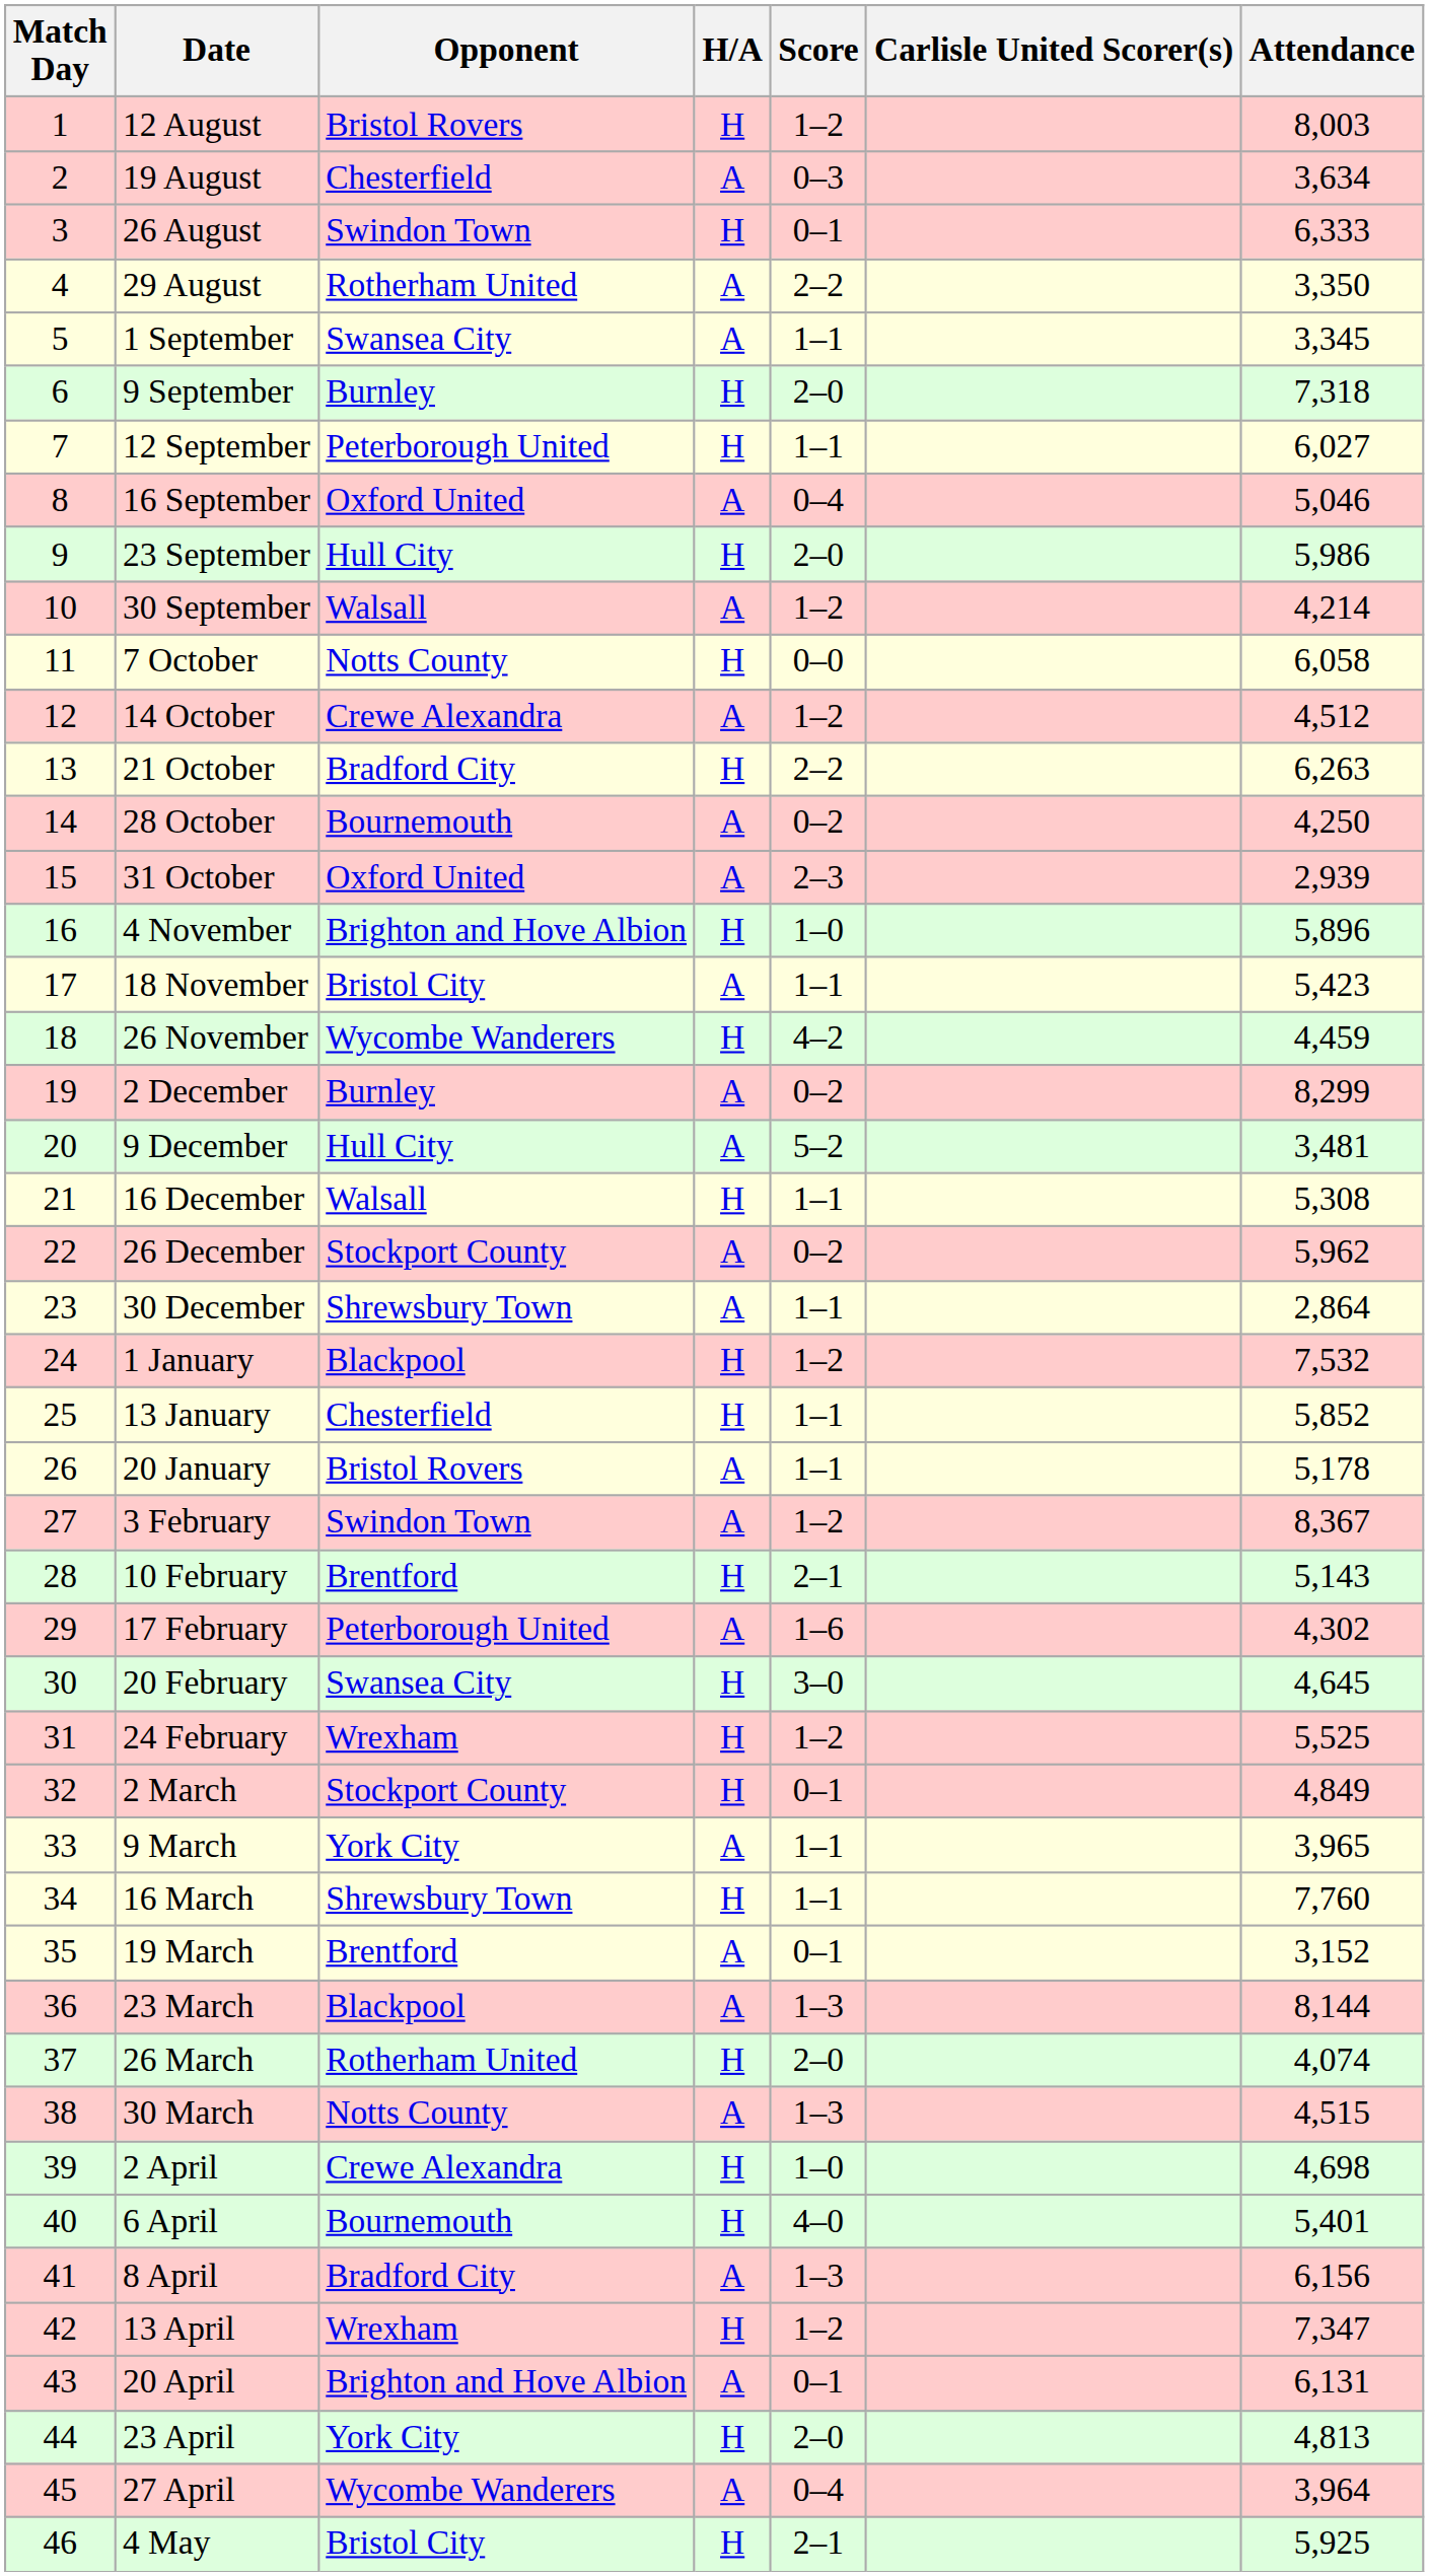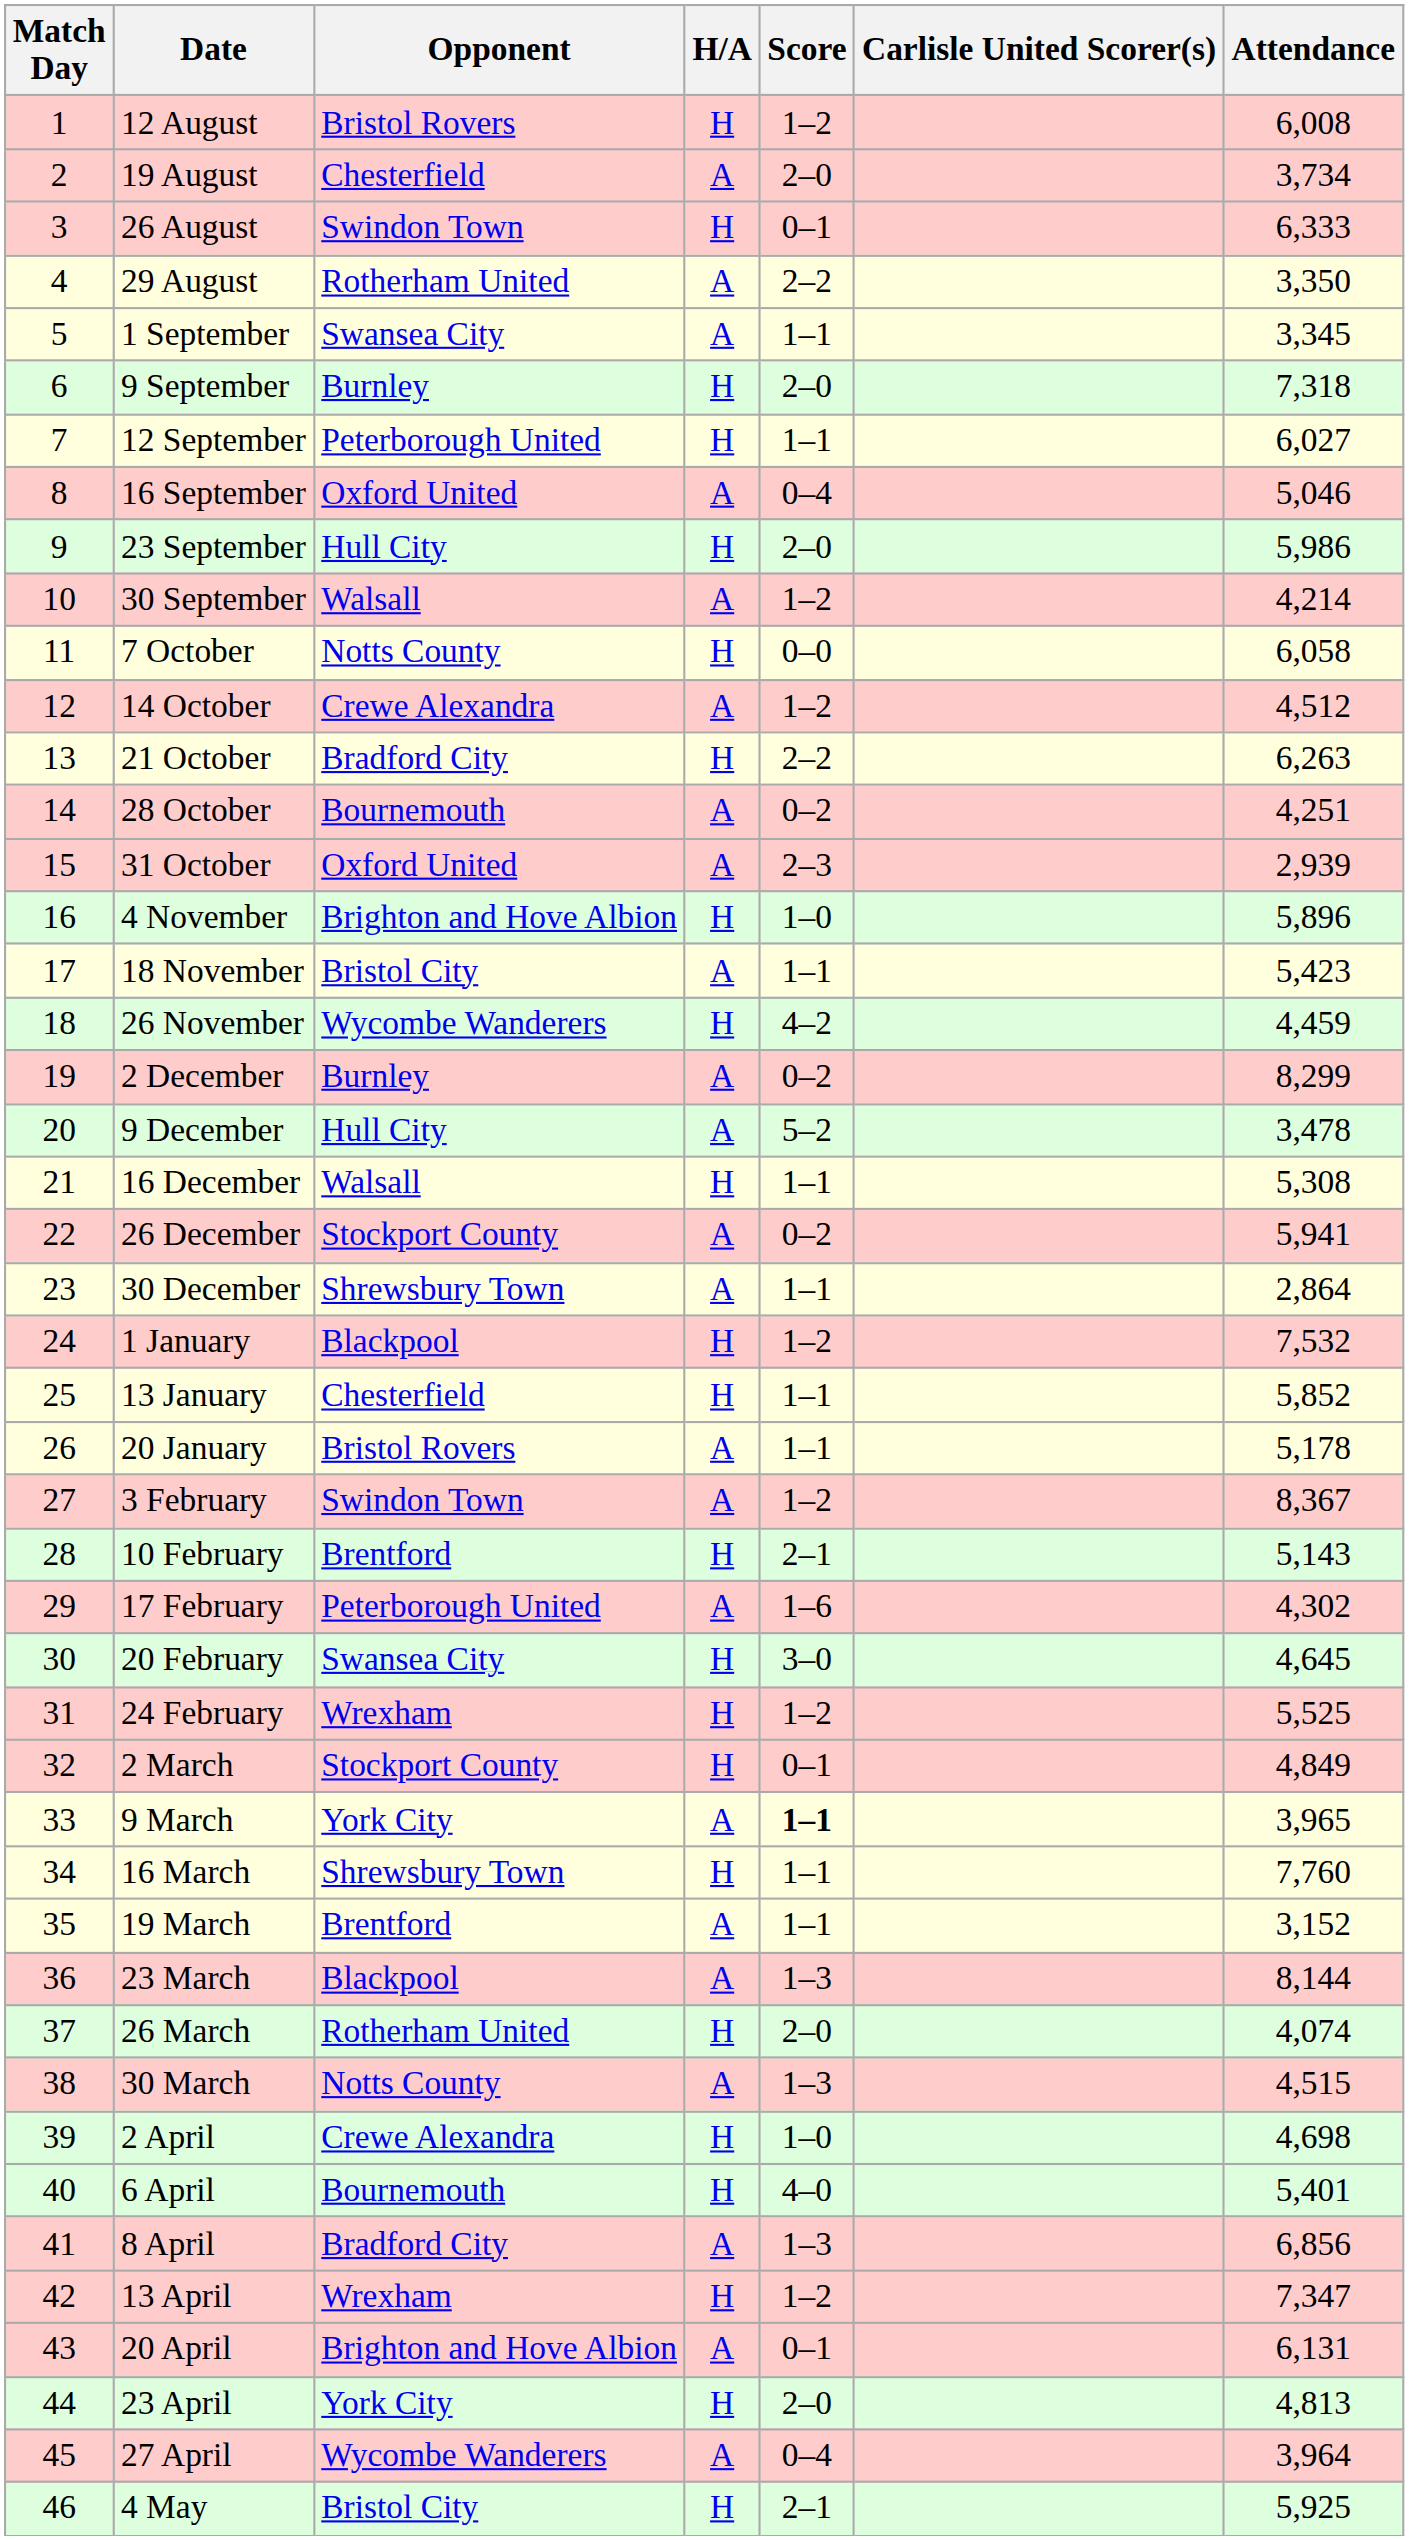12 August | Attendance: 8,003 -> 6,008
19 August | Score: 0–3 -> 2–0
19 August | Attendance: 3,634 -> 3,734
28 October | Attendance: 4,250 -> 4,251
9 December | Attendance: 3,481 -> 3,478
26 December | Attendance: 5,962 -> 5,941
9 March | Score: normal -> bold
19 March | Score: 0–1 -> 1–1
8 April | Attendance: 6,156 -> 6,856
